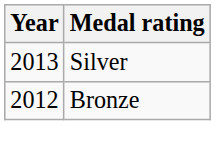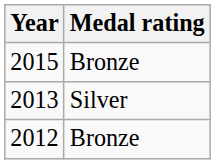+ row: 2015 | Bronze
